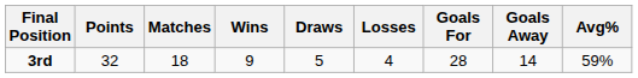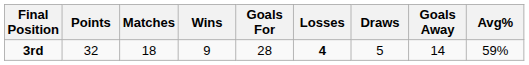columns swapped: Draws <-> Goals For
3rd | Losses: normal -> bold
